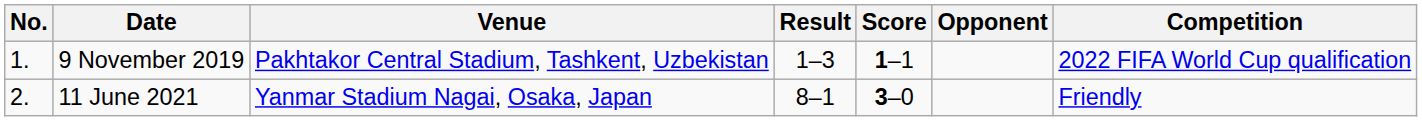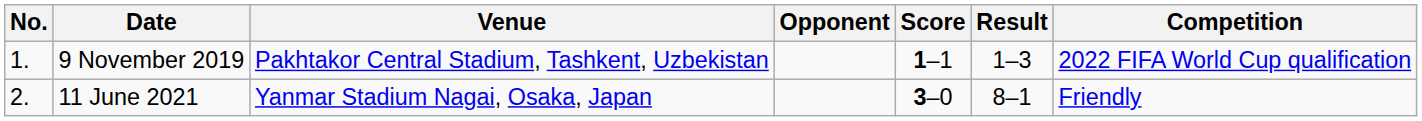columns swapped: Opponent <-> Result
